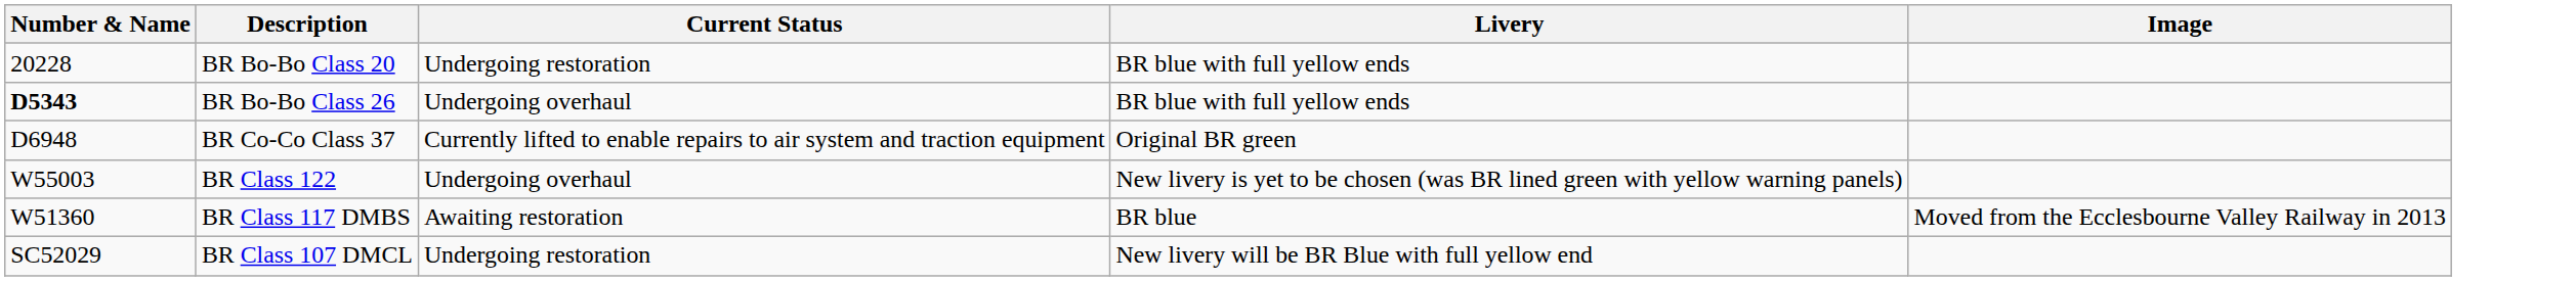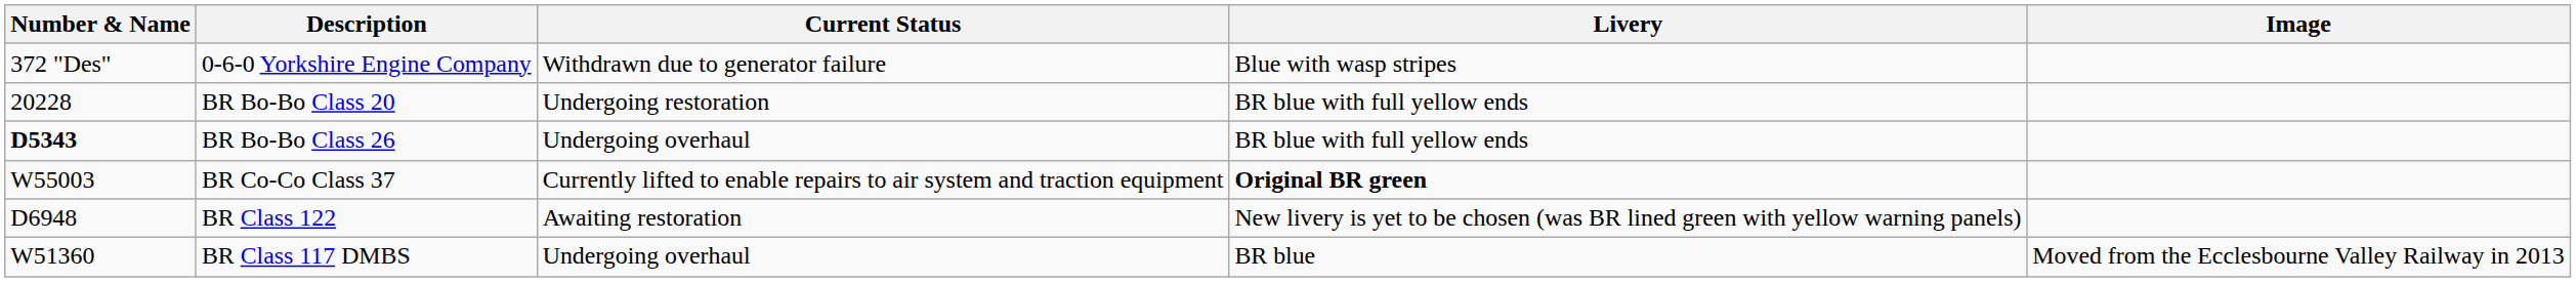+ row: 372 "Des" | 0-6-0 Yorkshire Engine Company | Withdrawn due to generator failure | Blue with wasp stripes
BR Co-Co Class 37 | Number & Name: D6948 -> W55003
BR Co-Co Class 37 | Livery: normal -> bold
BR Class 122 | Number & Name: W55003 -> D6948
BR Class 122 | Current Status: Undergoing overhaul -> Awaiting restoration
BR Class 117 DMBS | Current Status: Awaiting restoration -> Undergoing overhaul
- row: SC52029 | BR Class 107 DMCL | Undergoing restoration | New livery will be BR Blue with full yellow end
